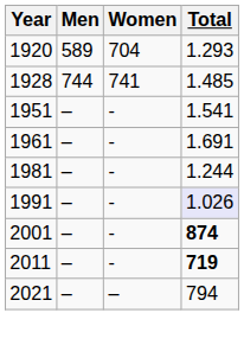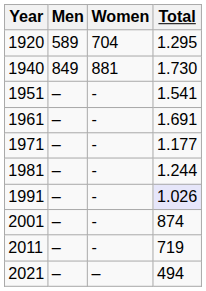1920 | Total: 1.293 -> 1.295
- row: 1928 | 744 | 741 | 1.485
+ row: 1940 | 849 | 881 | 1.730
+ row: 1971 | – | - | 1.177
2001 | Total: bold -> normal
2011 | Total: bold -> normal
2021 | Total: 794 -> 494
